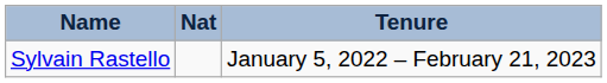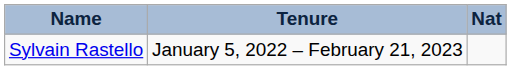columns swapped: Nat <-> Tenure
